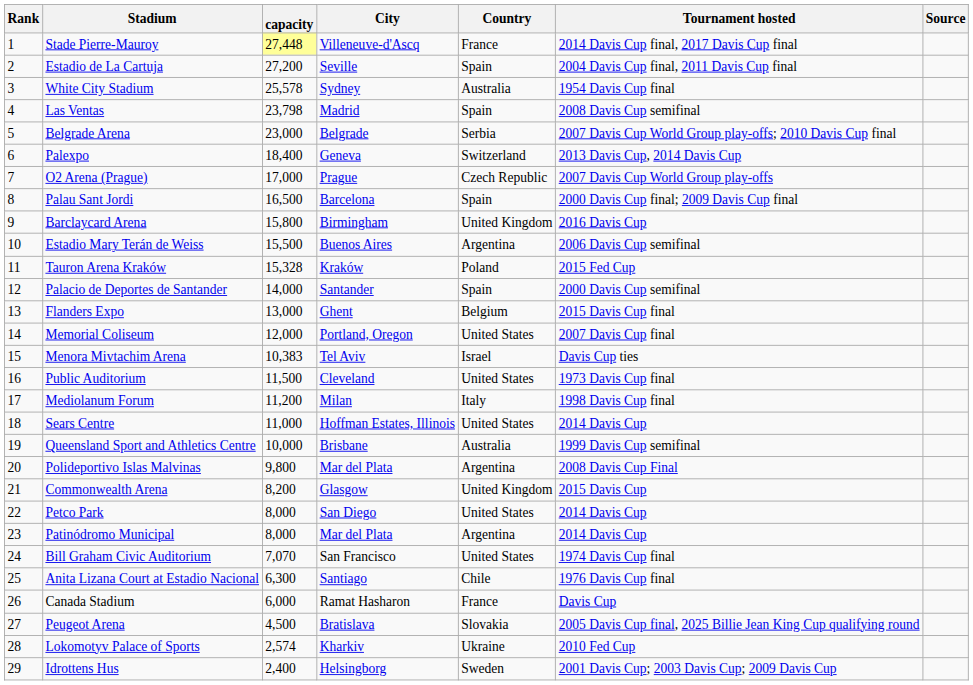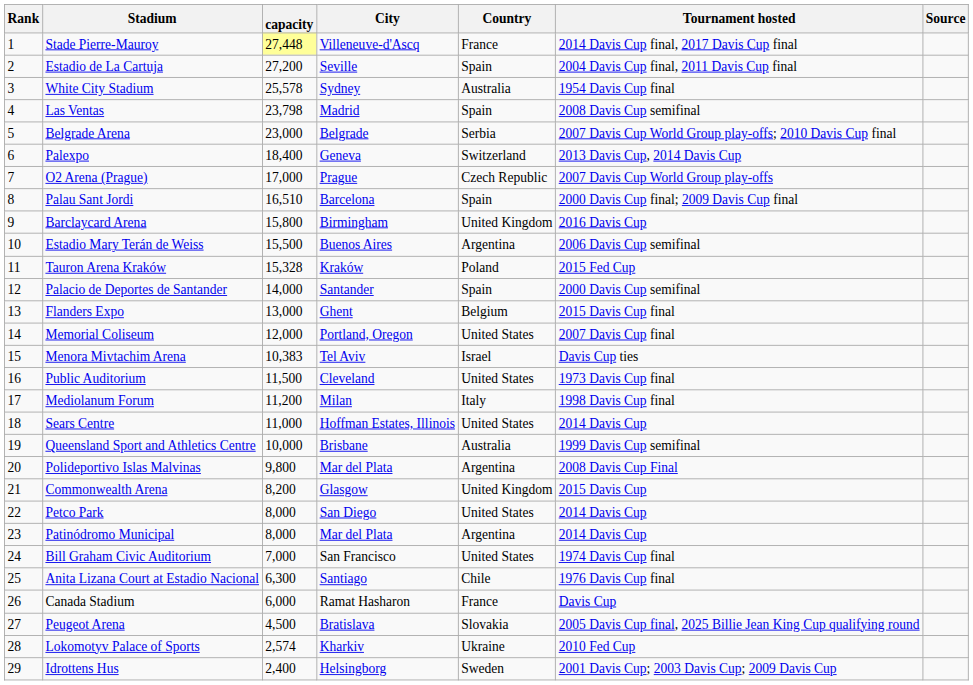Palau Sant Jordi | capacity: 16,500 -> 16,510
Bill Graham Civic Auditorium | capacity: 7,070 -> 7,000
